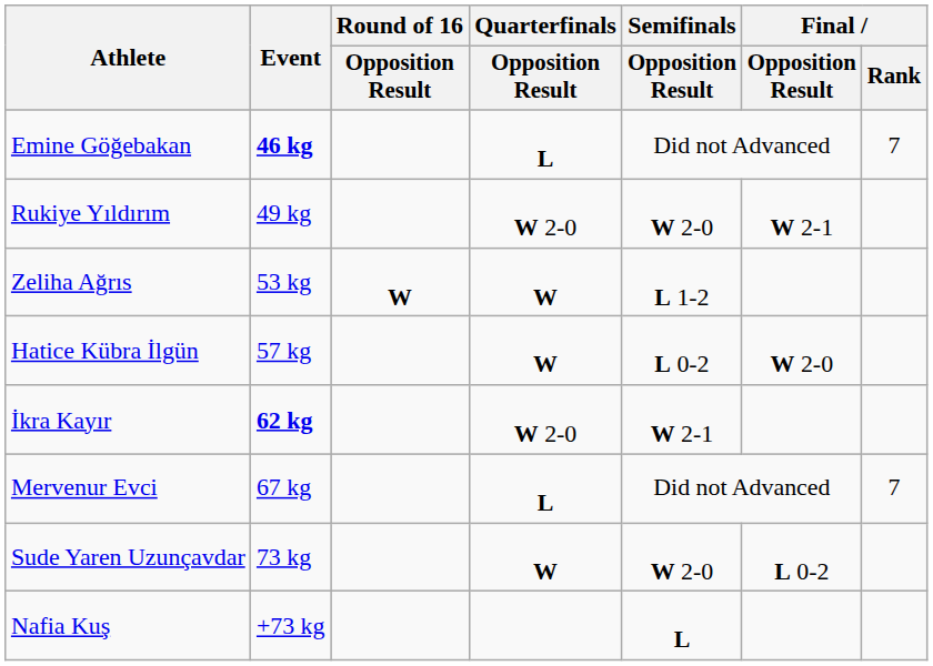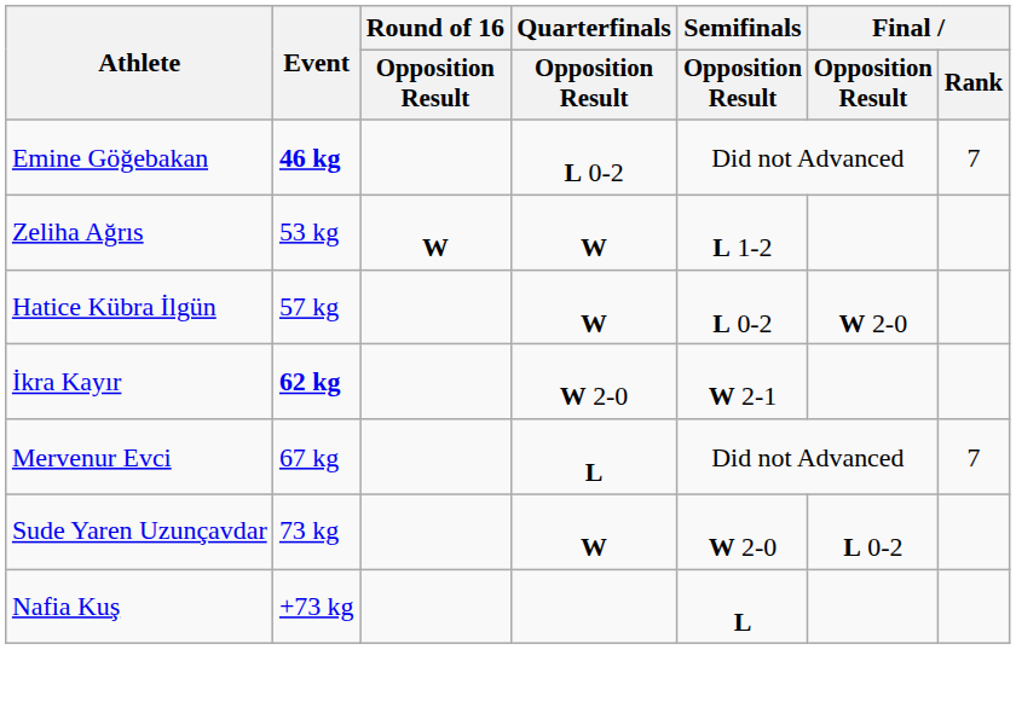Emine Göğebakan | Quarterfinals / Opposition Result: L -> L 0-2
- row: Rukiye Yıldırım | 49 kg | W 2-0 | W 2-0 | W 2-1
